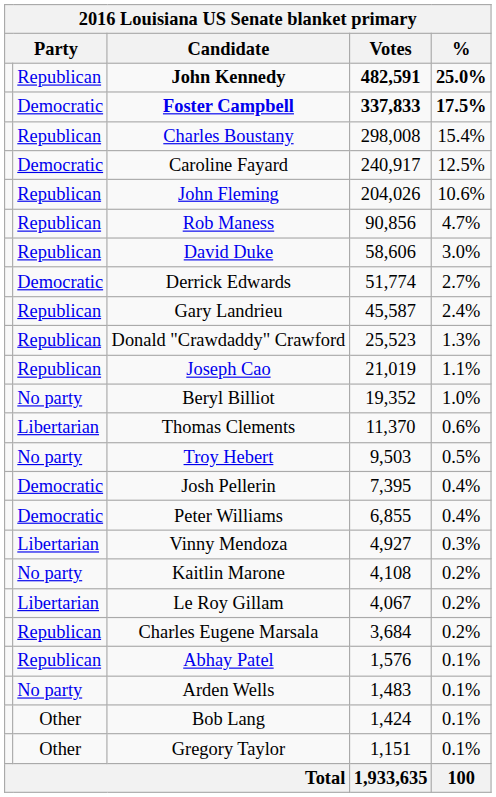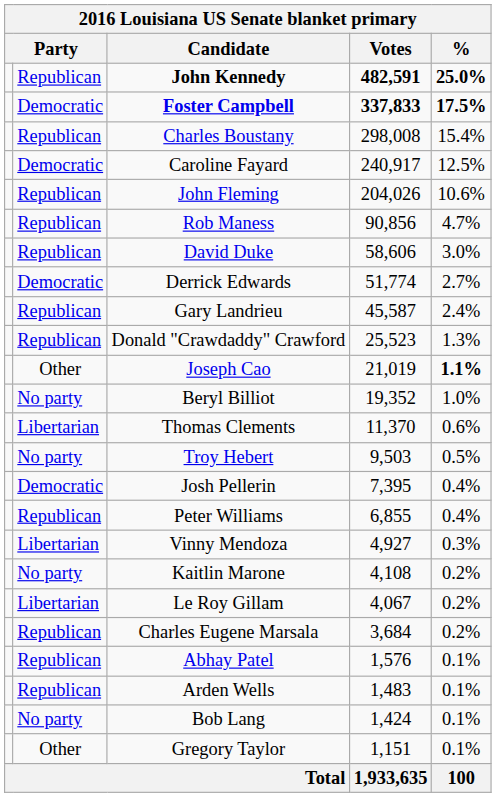Joseph Cao | column 2: Republican -> Other
Joseph Cao | %: normal -> bold
Peter Williams | column 2: Democratic -> Republican
Arden Wells | column 2: No party -> Republican
Bob Lang | column 2: Other -> No party
